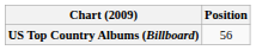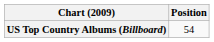US Top Country Albums (Billboard) | Position: 56 -> 54
